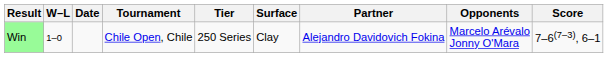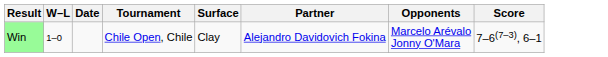- column: Tier | 250 Series
